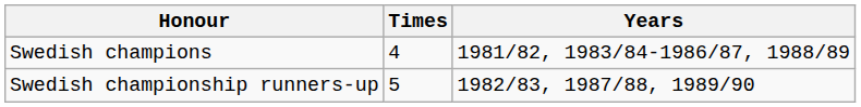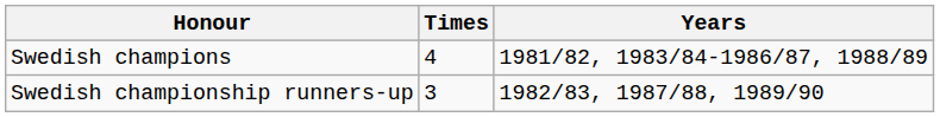Swedish championship runners-up | Times: 5 -> 3
